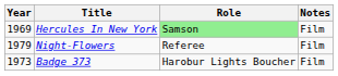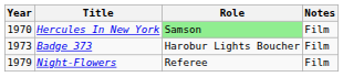Hercules In New York | Year: 1969 -> 1970
rows swapped: Badge 373 <-> Night-Flowers
